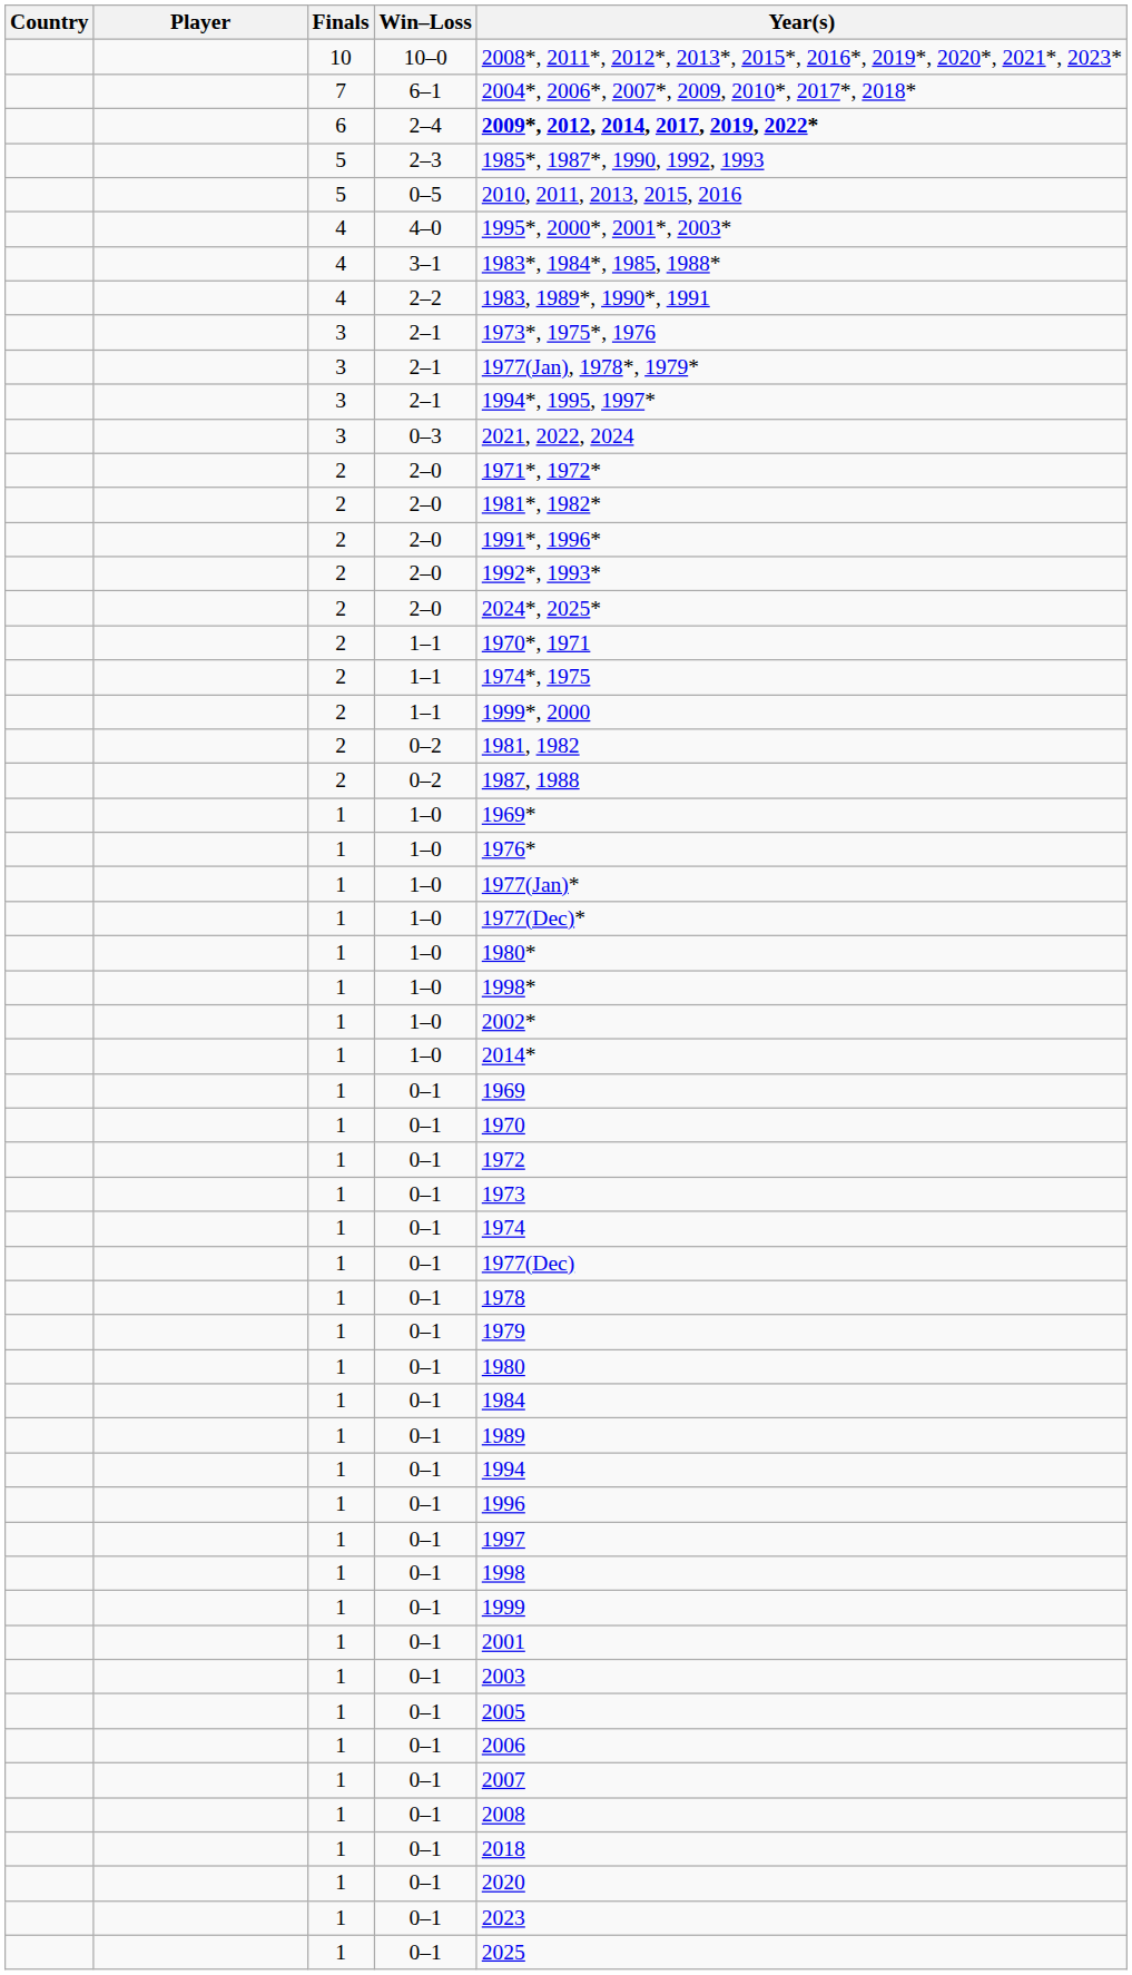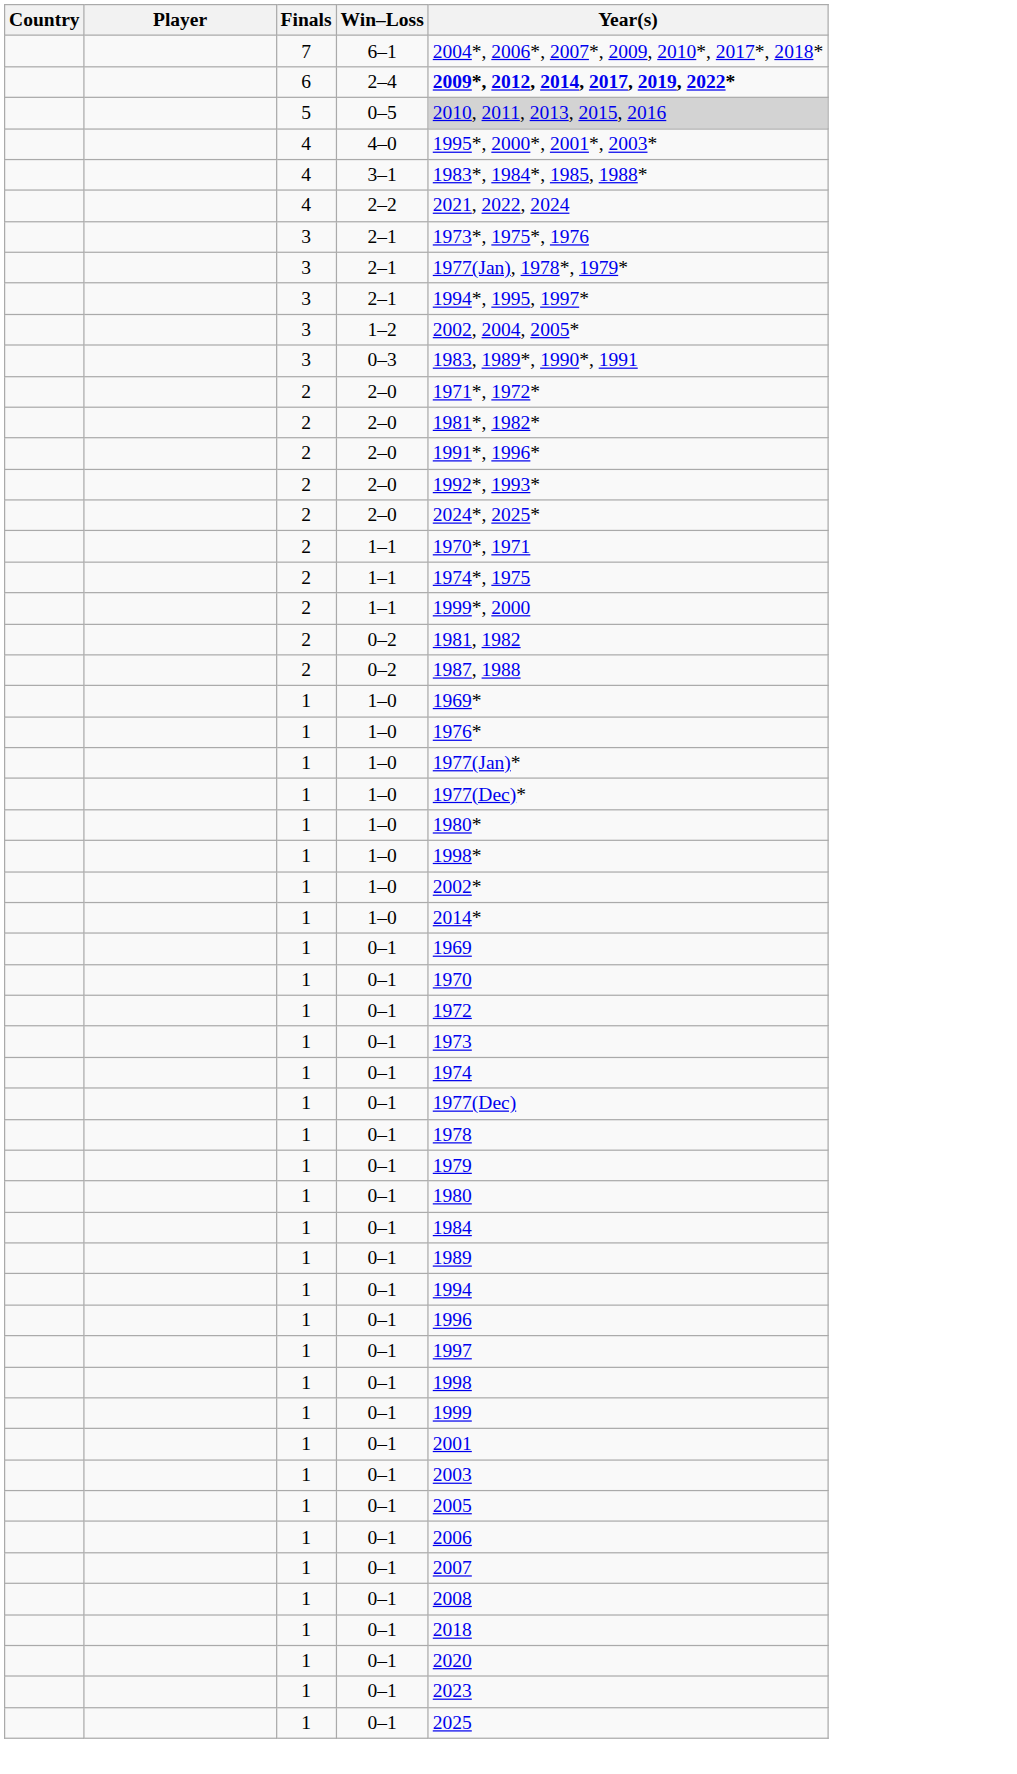- row: 10 | 10–0 | 2008*, 2011*, 2012*, 2013*, 2015*, 2016*, 2019*, 2020*, 2021*, 2023*
- row: 5 | 2–3 | 1985*, 1987*, 1990, 1992, 1993
0–5 | Year(s): no background -> lightgrey background
2–2 | Year(s): 1983, 1989*, 1990*, 1991 -> 2021, 2022, 2024
+ row: 3 | 1–2 | 2002, 2004, 2005*
0–3 | Year(s): 2021, 2022, 2024 -> 1983, 1989*, 1990*, 1991
